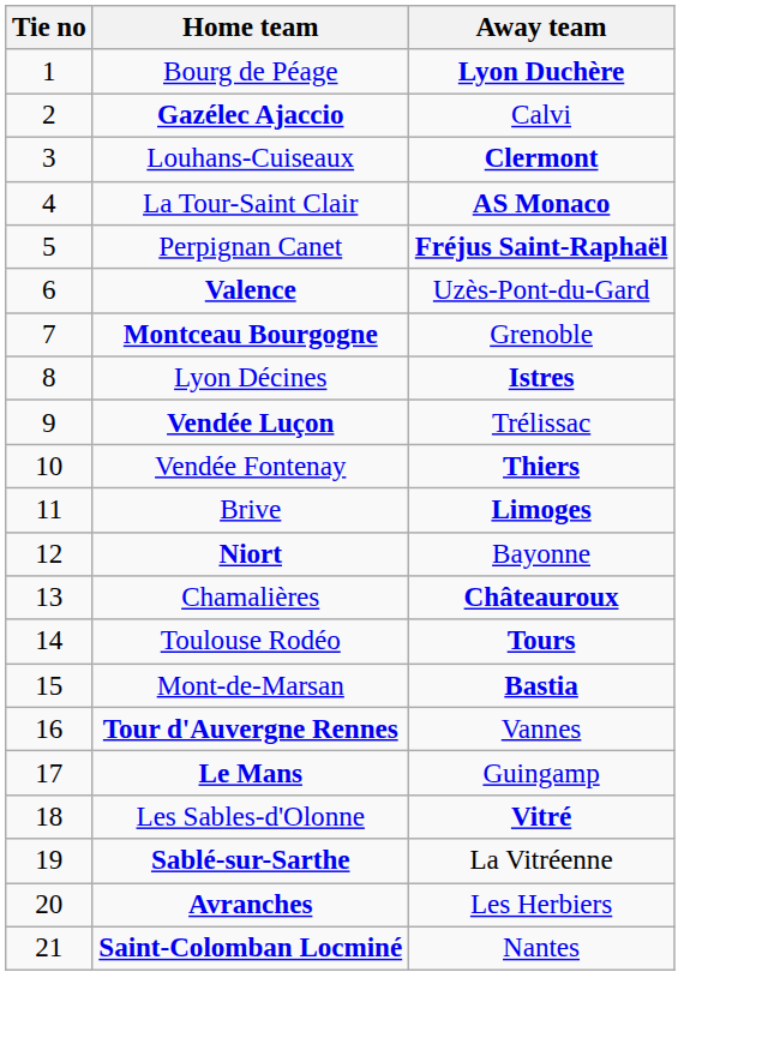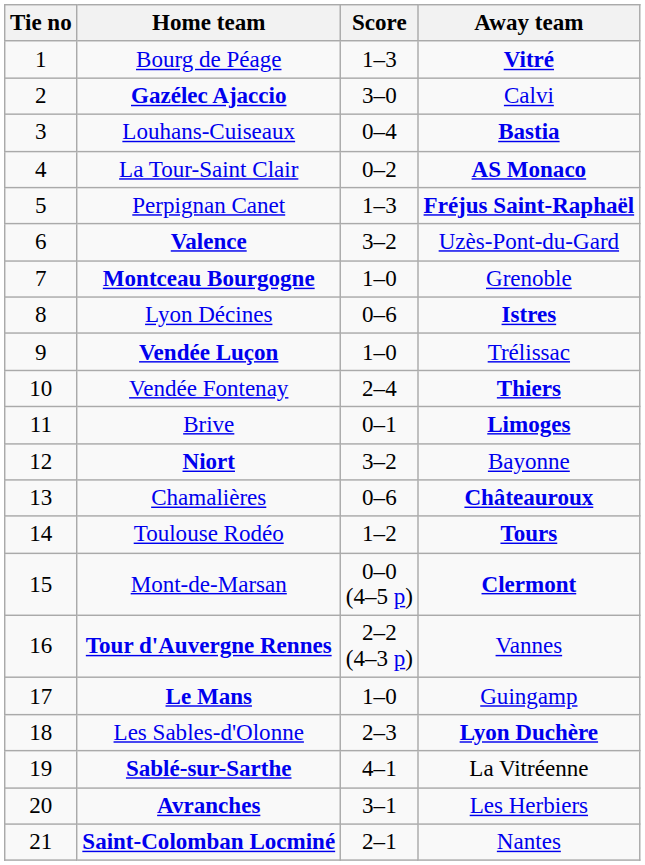+ column: Score | 1–3 | 3–0 | 0–4 | 0–2 | 1–3 | 3–2 | 1–0 | 0–6 | 1–0 | 2–4 | 0–1 | 3–2 | 0–6 | 1–2 | 0–0 (4–5 p) | 2–2 (4–3 p) | 1–0 | 2–3 | 4–1 | 3–1 | 2–1
Bourg de Péage | Away team: Lyon Duchère -> Vitré
Louhans-Cuiseaux | Away team: Clermont -> Bastia
Mont-de-Marsan | Away team: Bastia -> Clermont
Les Sables-d'Olonne | Away team: Vitré -> Lyon Duchère
